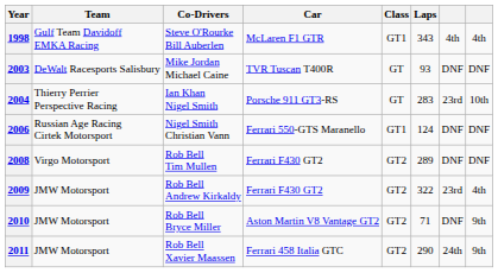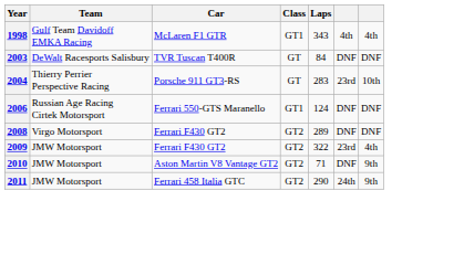- column: Co-Drivers | Steve O'Rourke Bill Auberlen | Mike Jordan Michael Caine | Ian Khan Nigel Smith | Nigel Smith Christian Vann | Rob Bell Tim Mullen | Rob Bell Andrew Kirkaldy | Rob Bell Bryce Miller | Rob Bell Xavier Maassen
2003 | Laps: 93 -> 84
